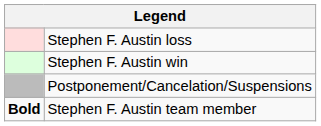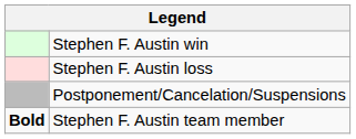rows swapped: Stephen F. Austin win <-> Stephen F. Austin loss
